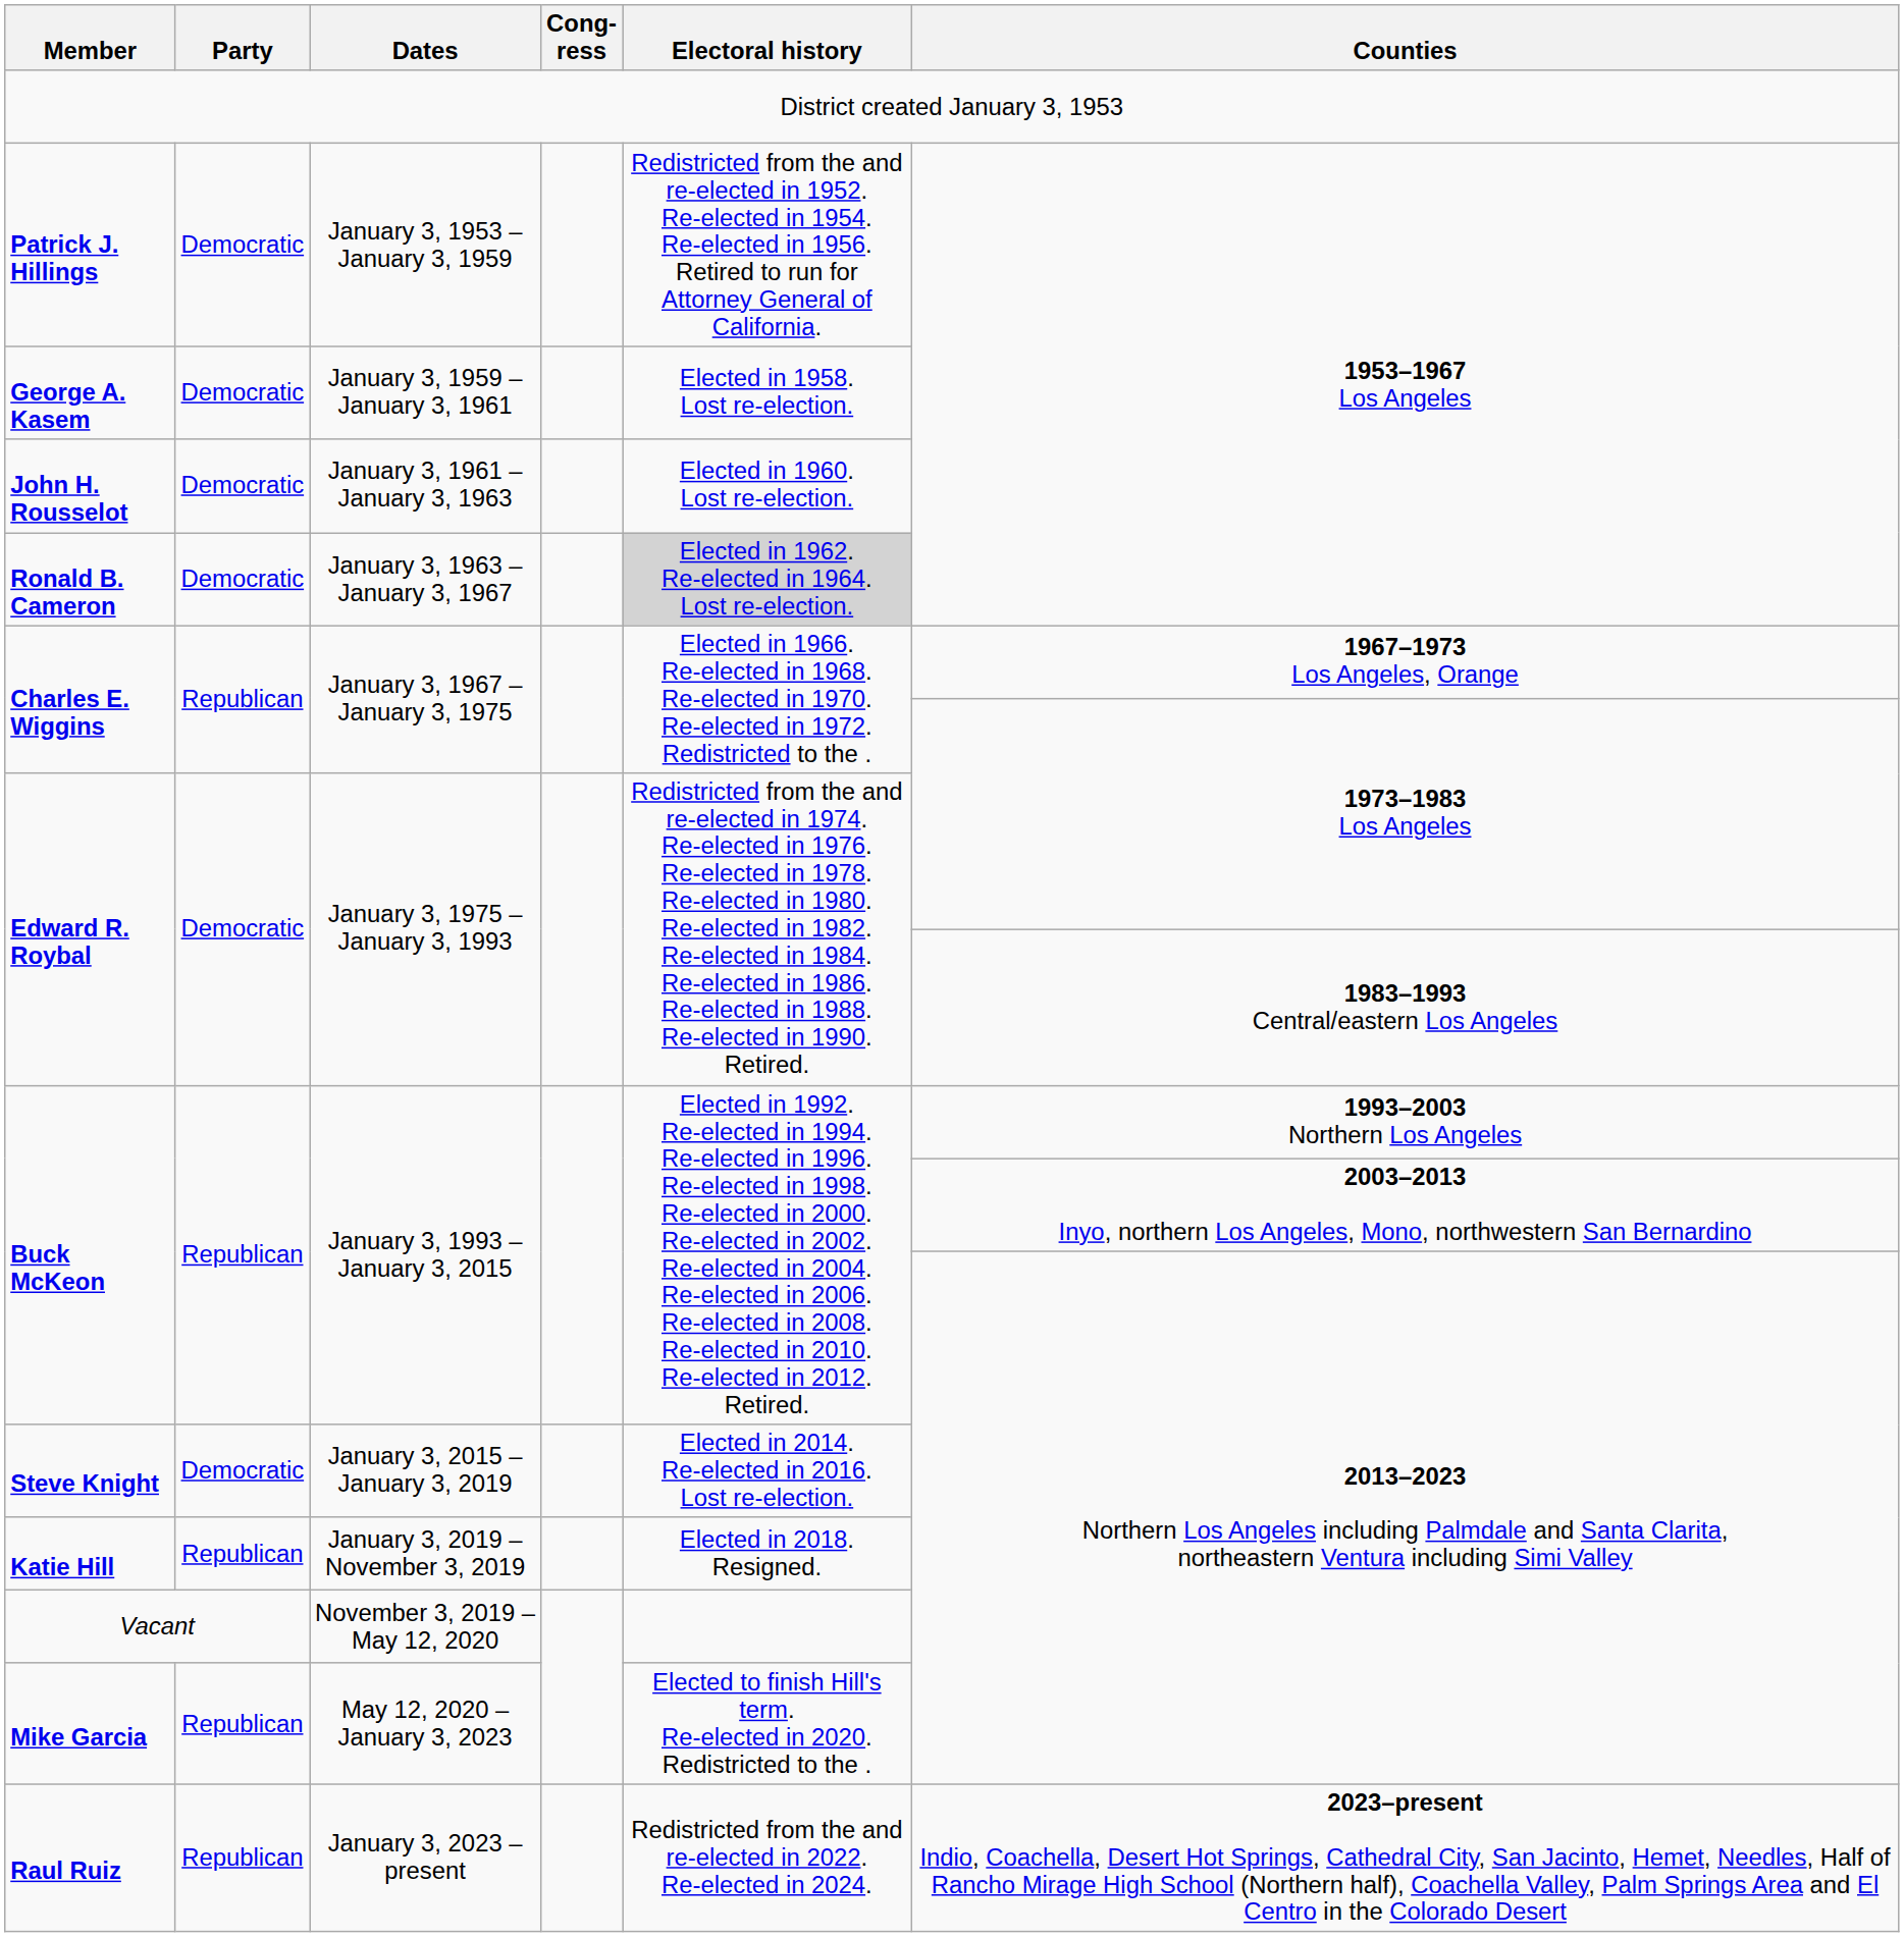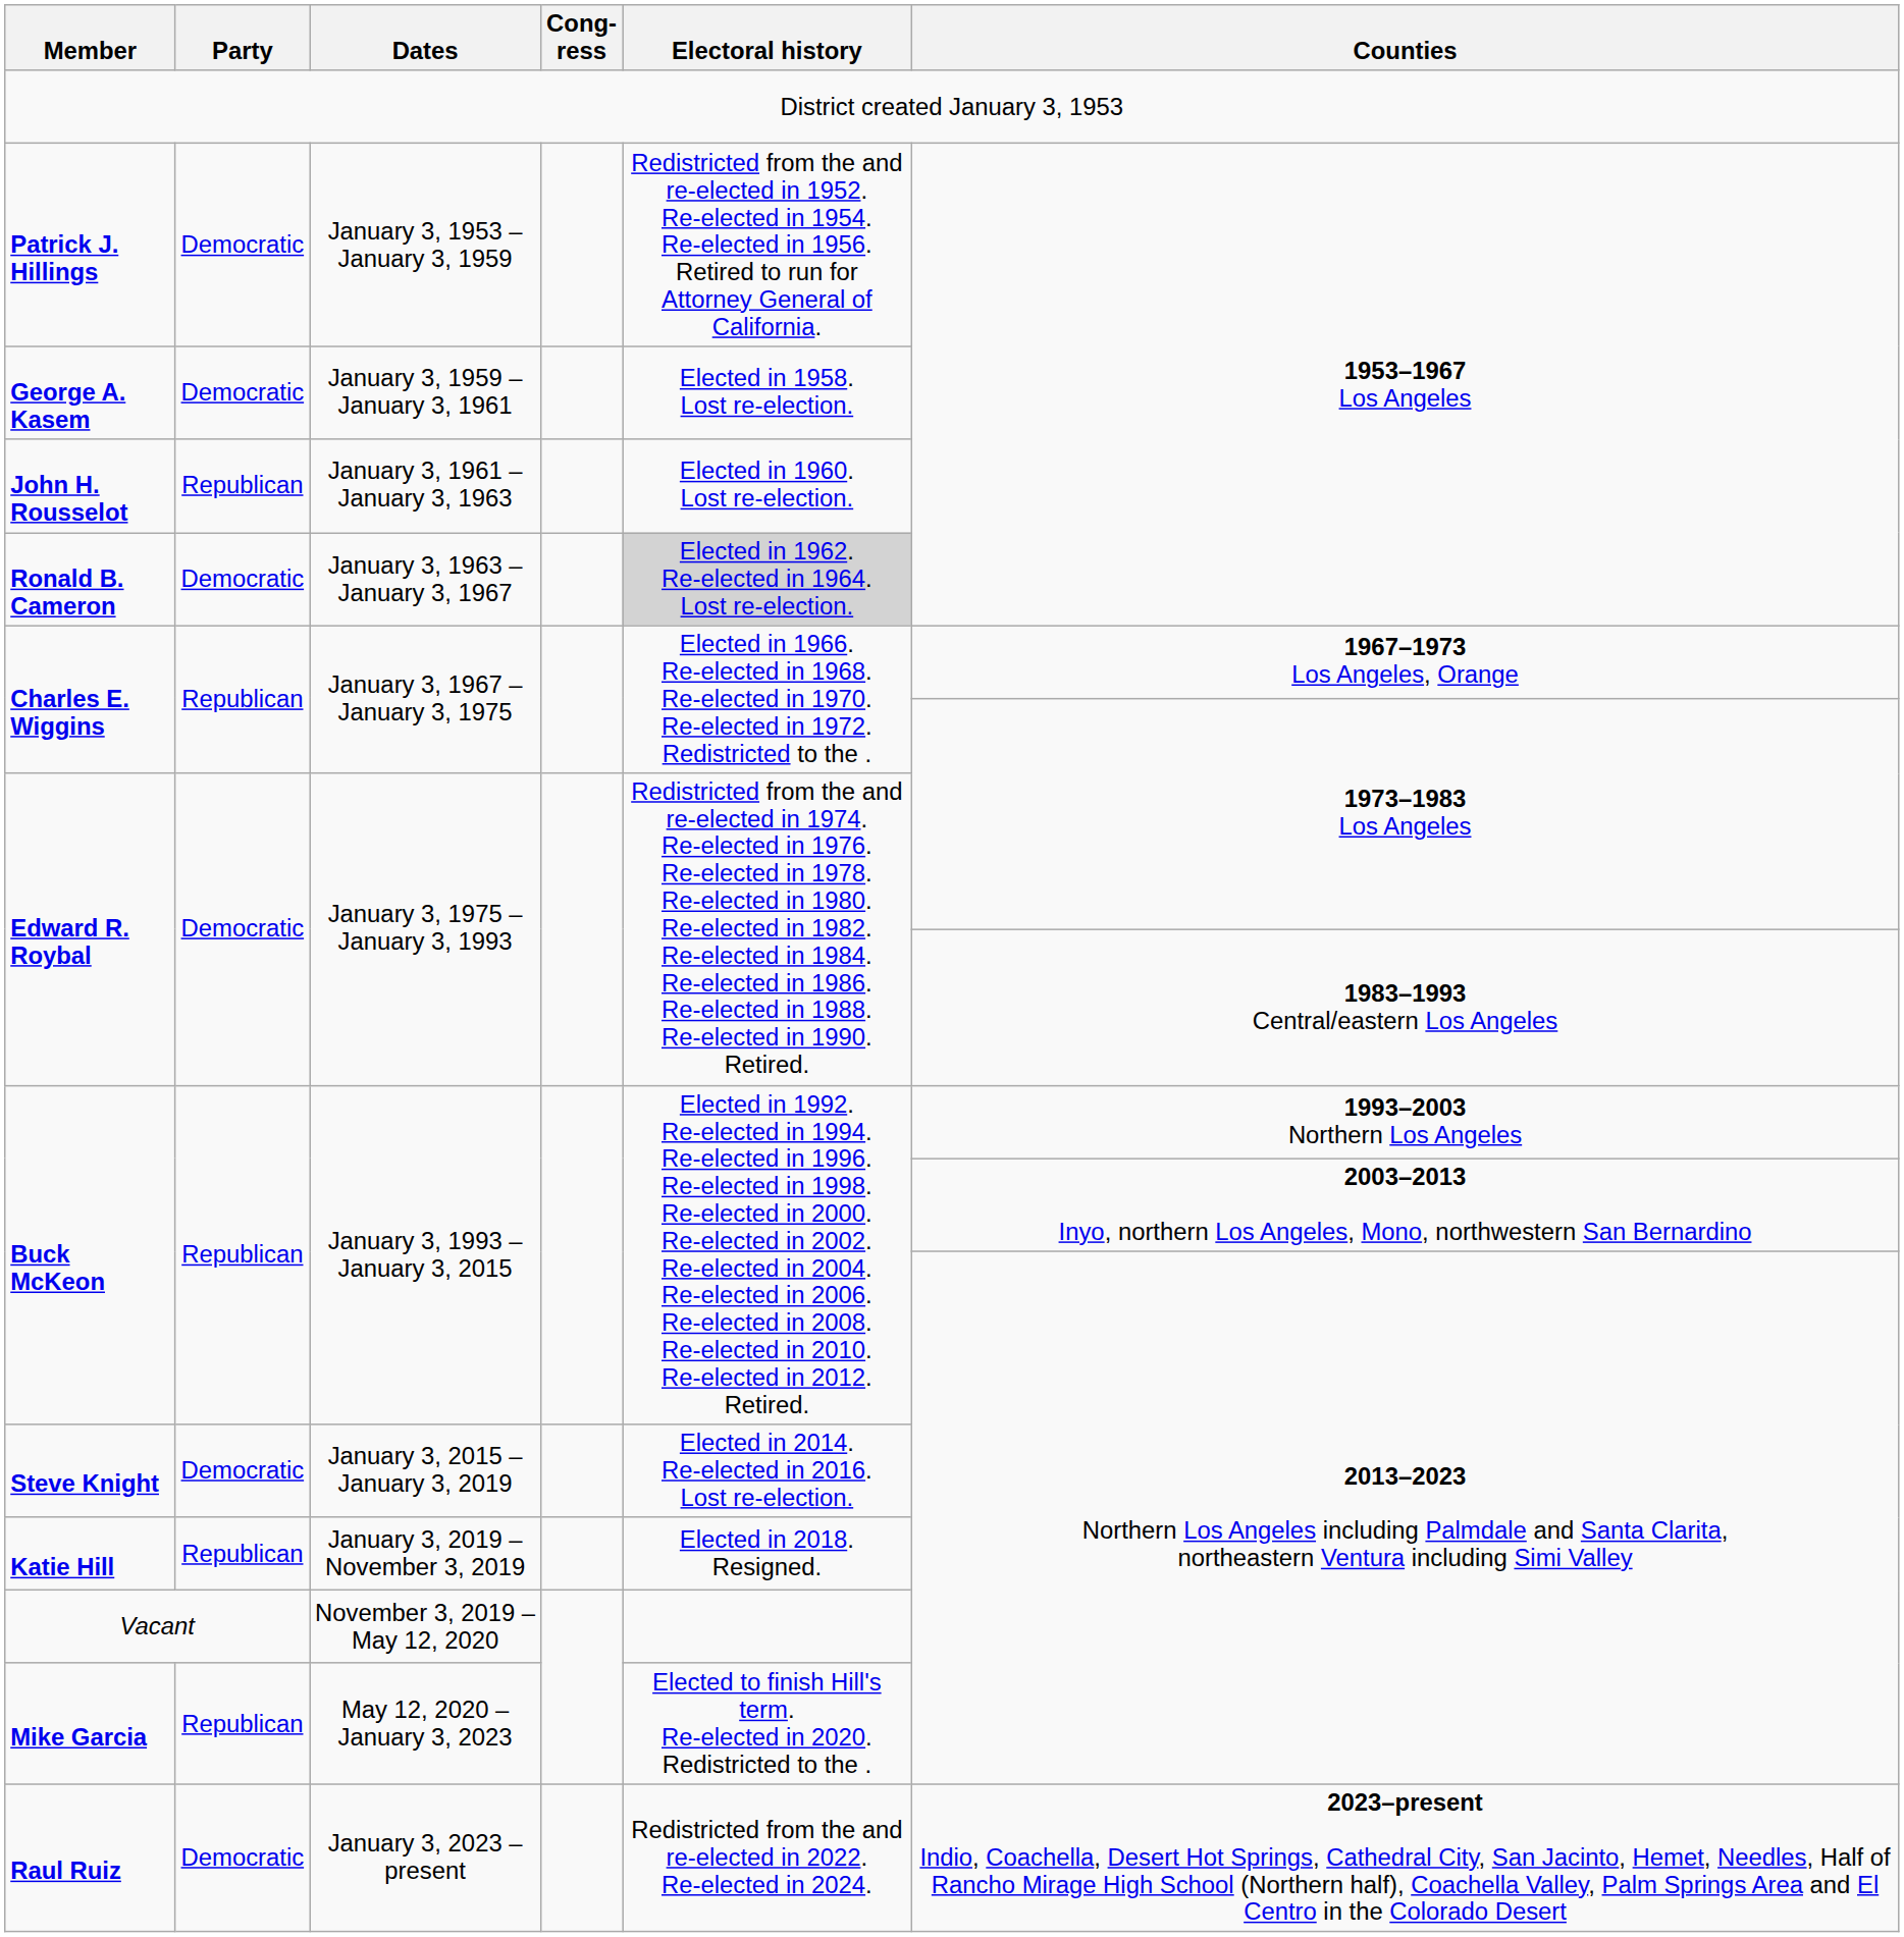John H. Rousselot | Party: Democratic -> Republican
Raul Ruiz | Party: Republican -> Democratic
